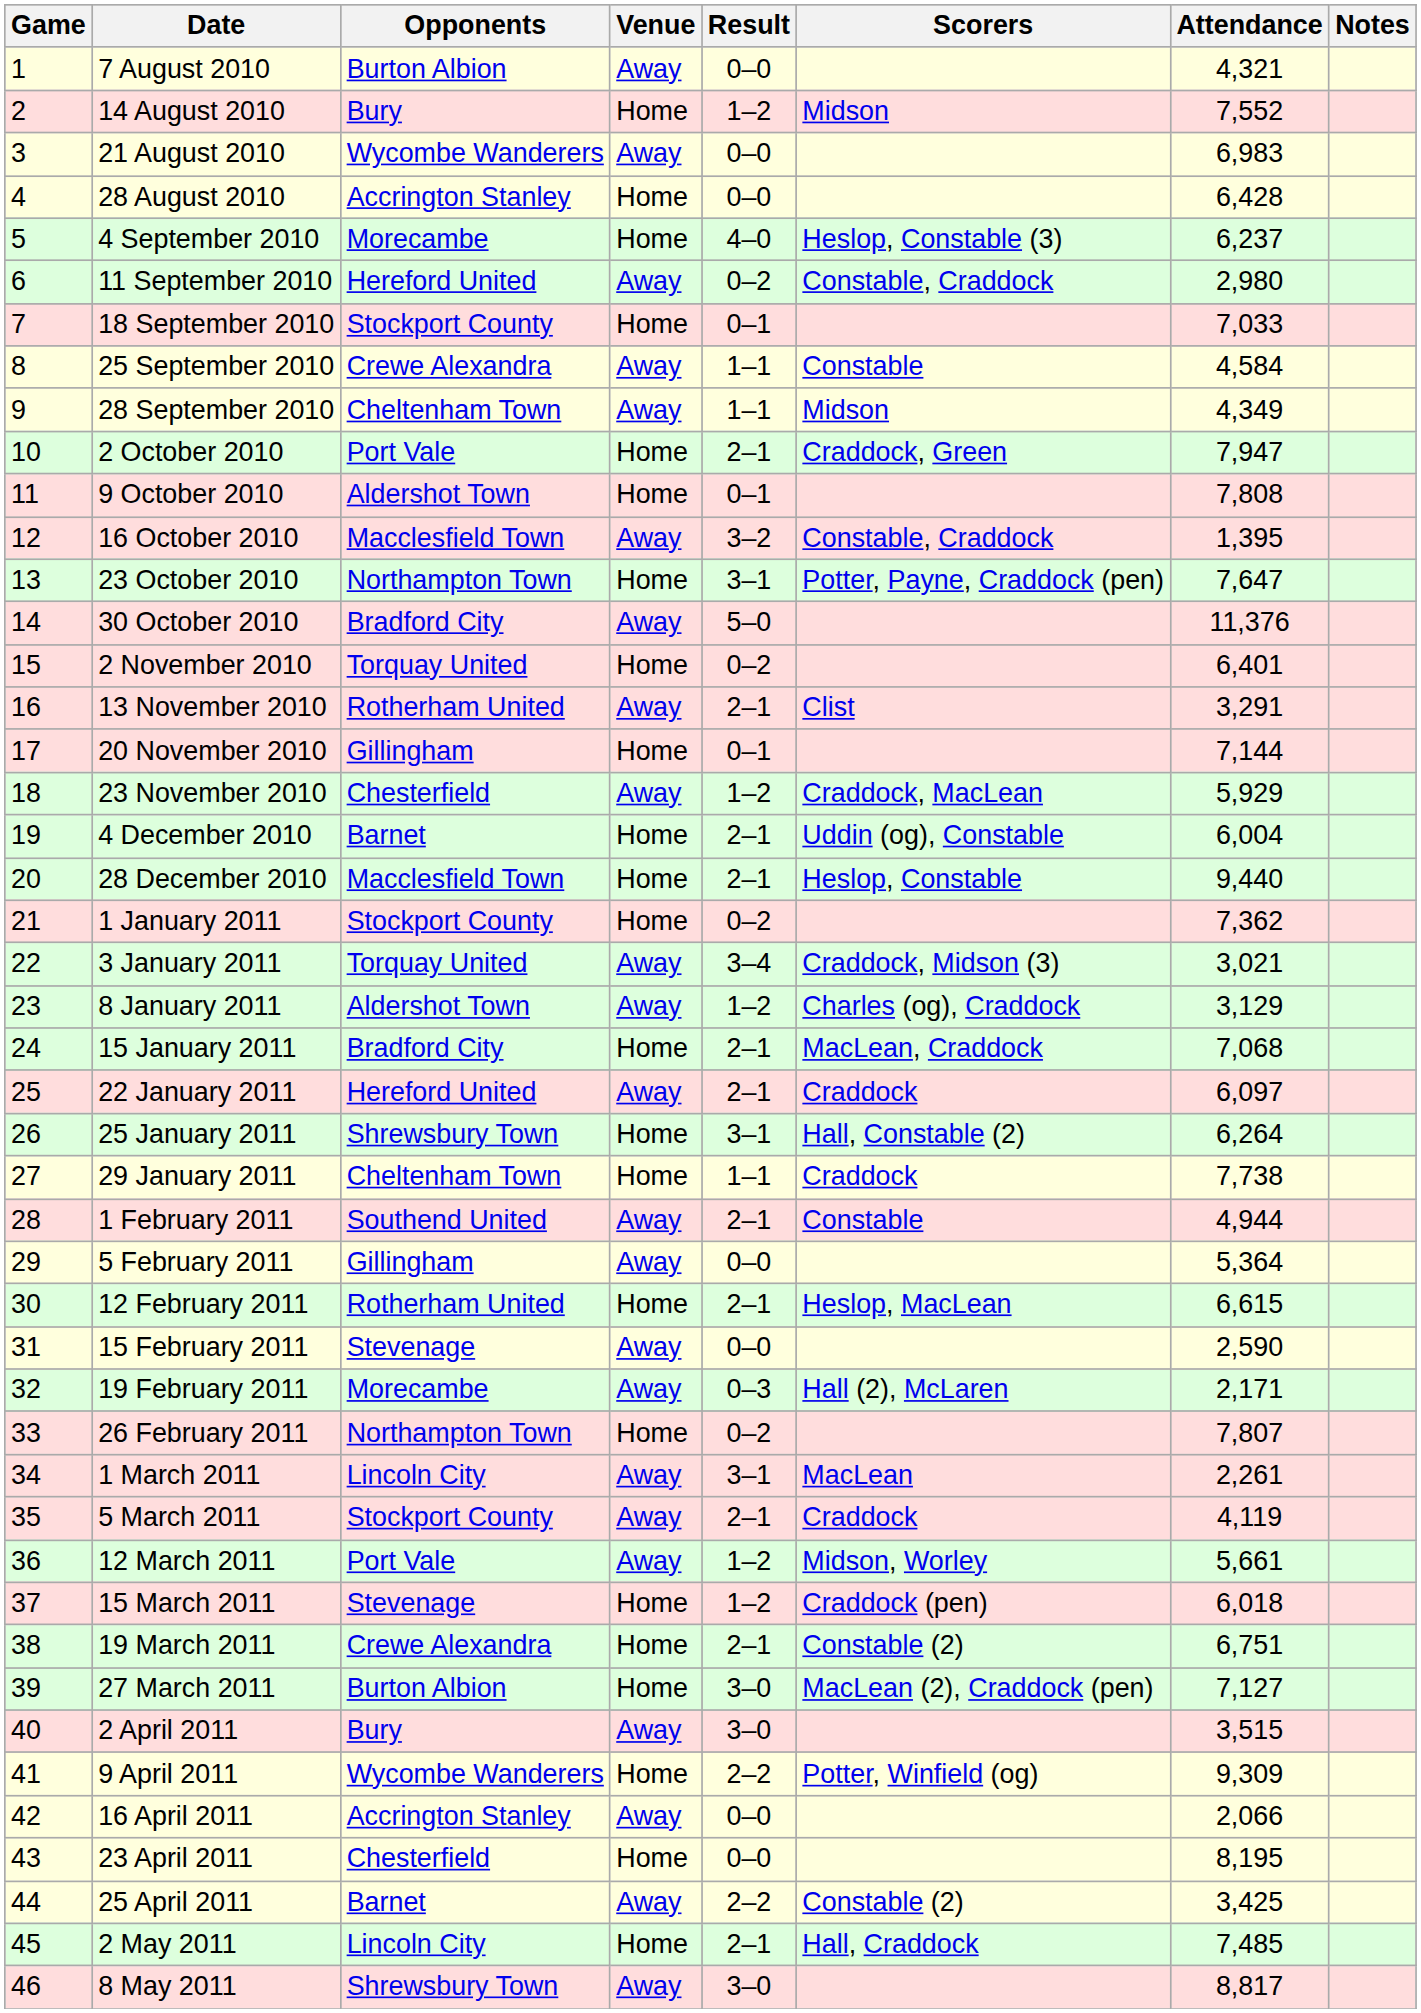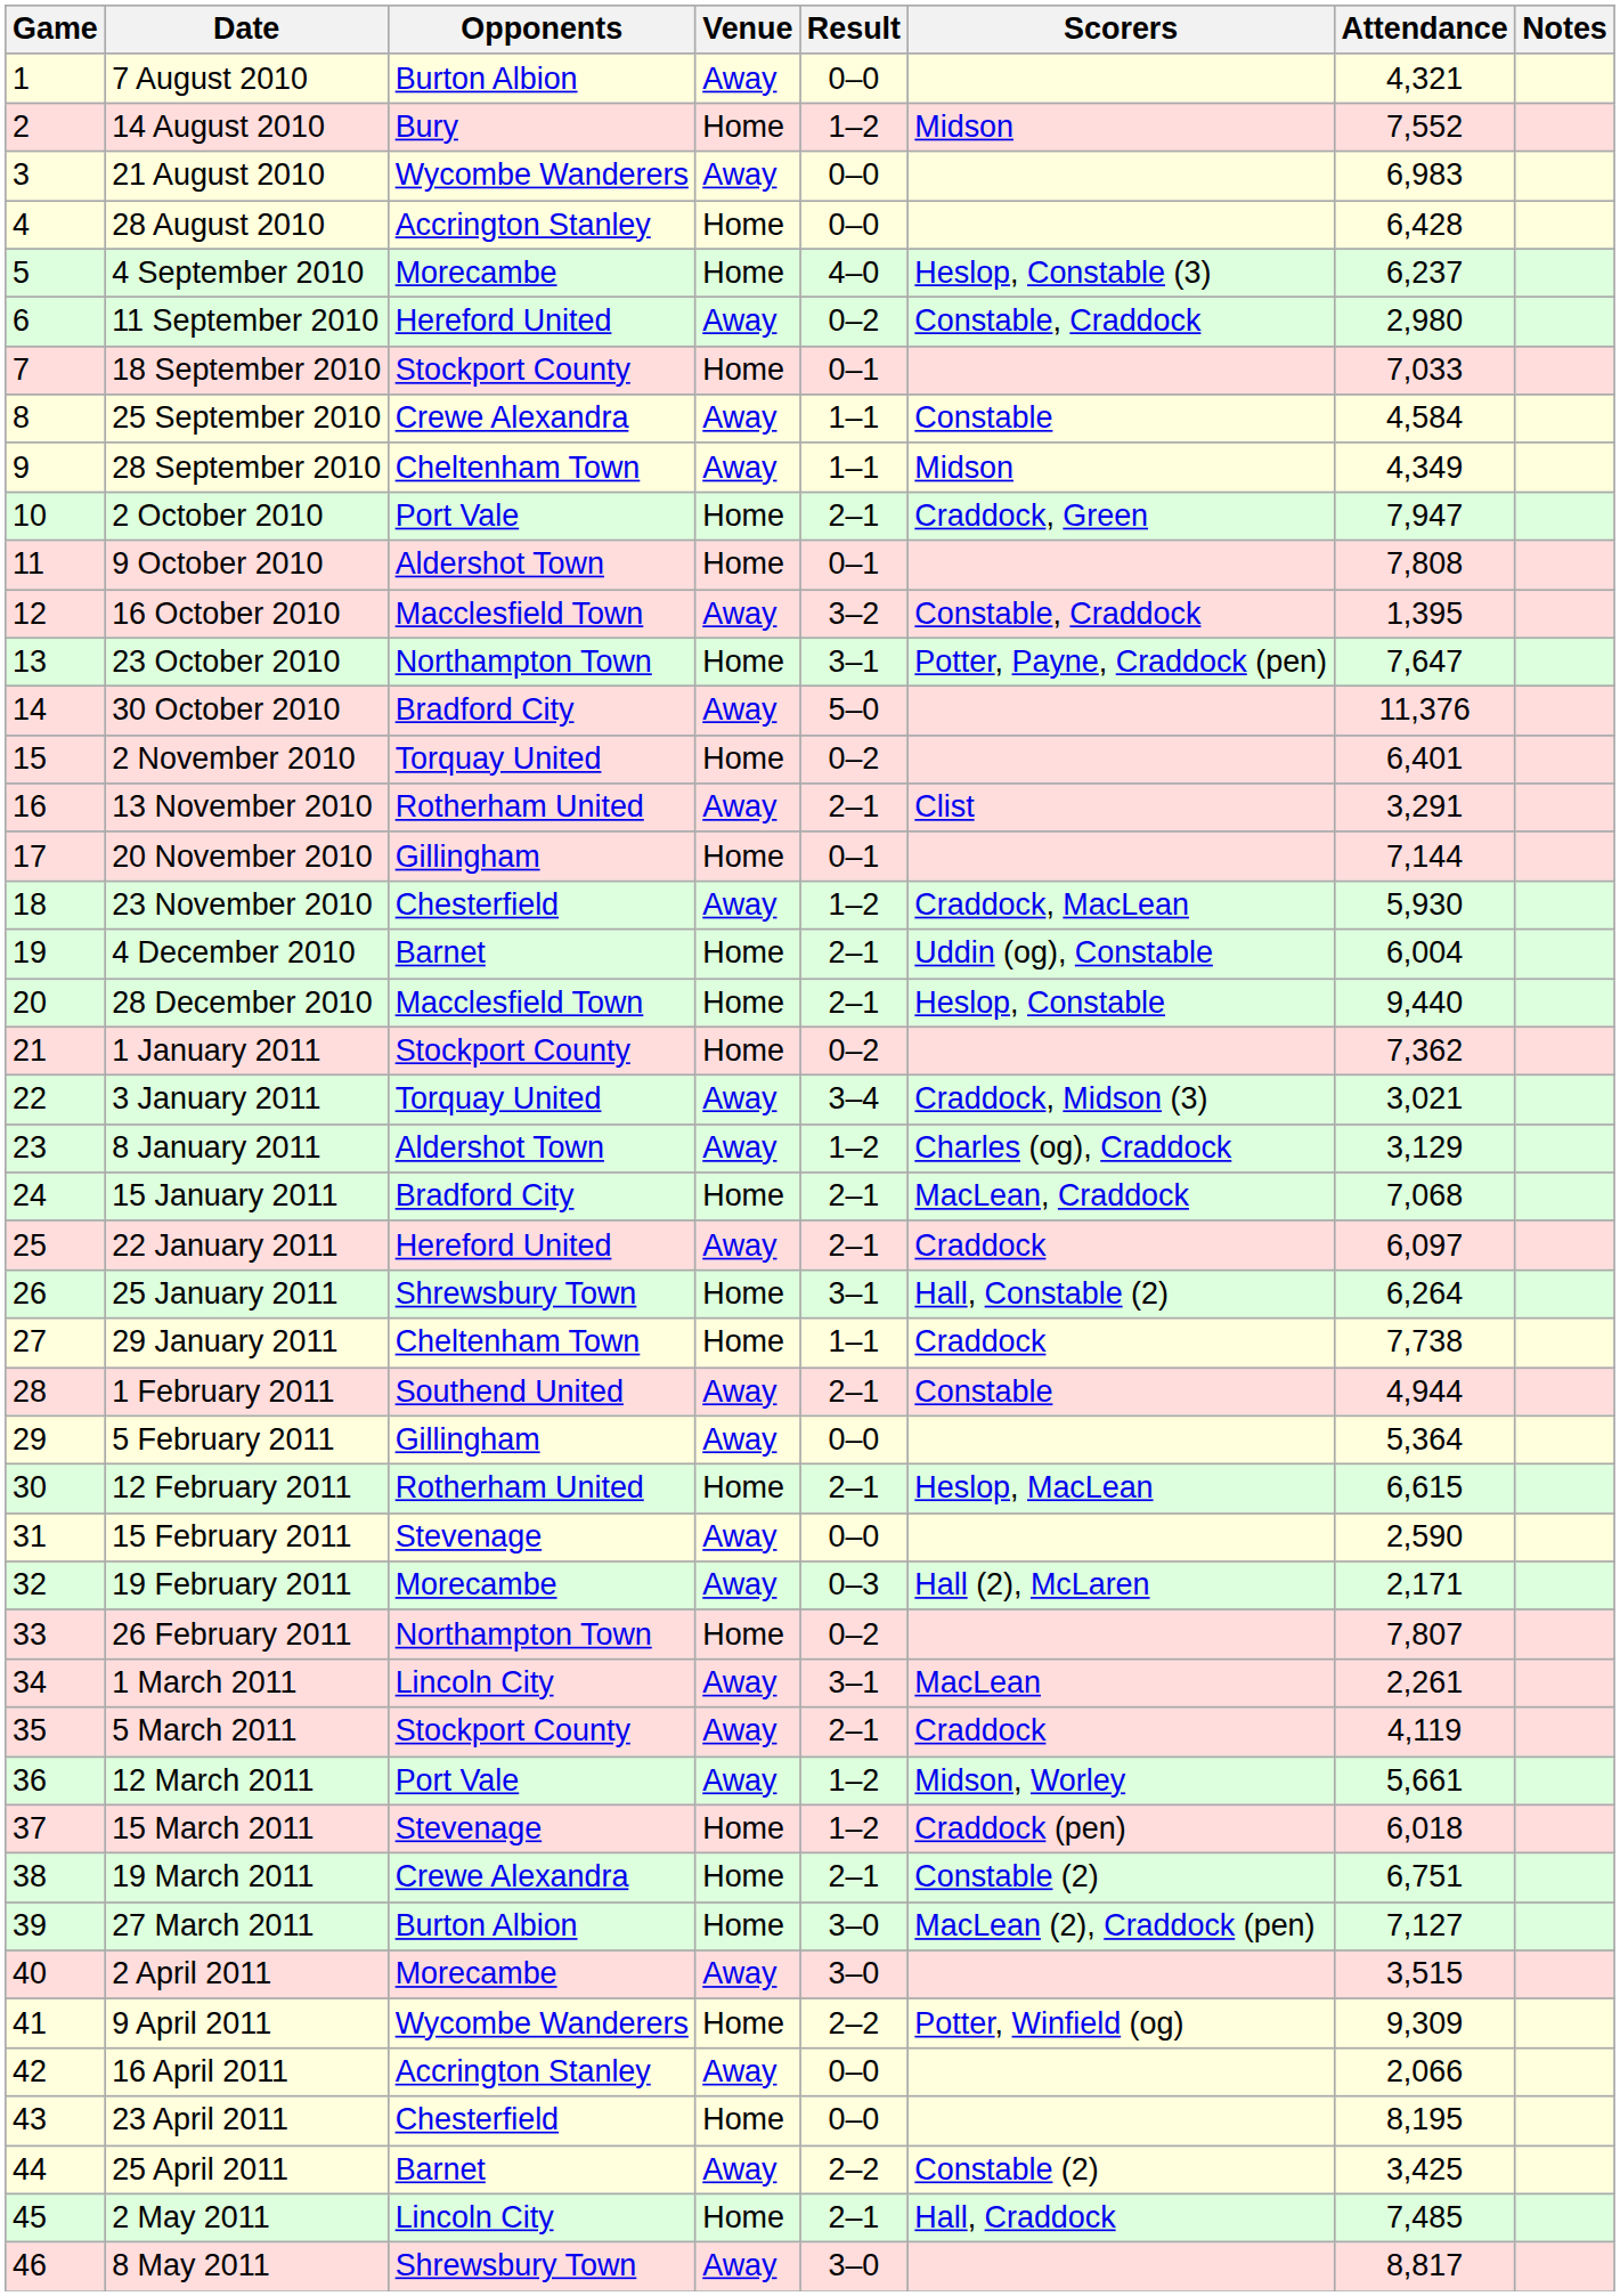23 November 2010 | Attendance: 5,929 -> 5,930
2 April 2011 | Opponents: Bury -> Morecambe
